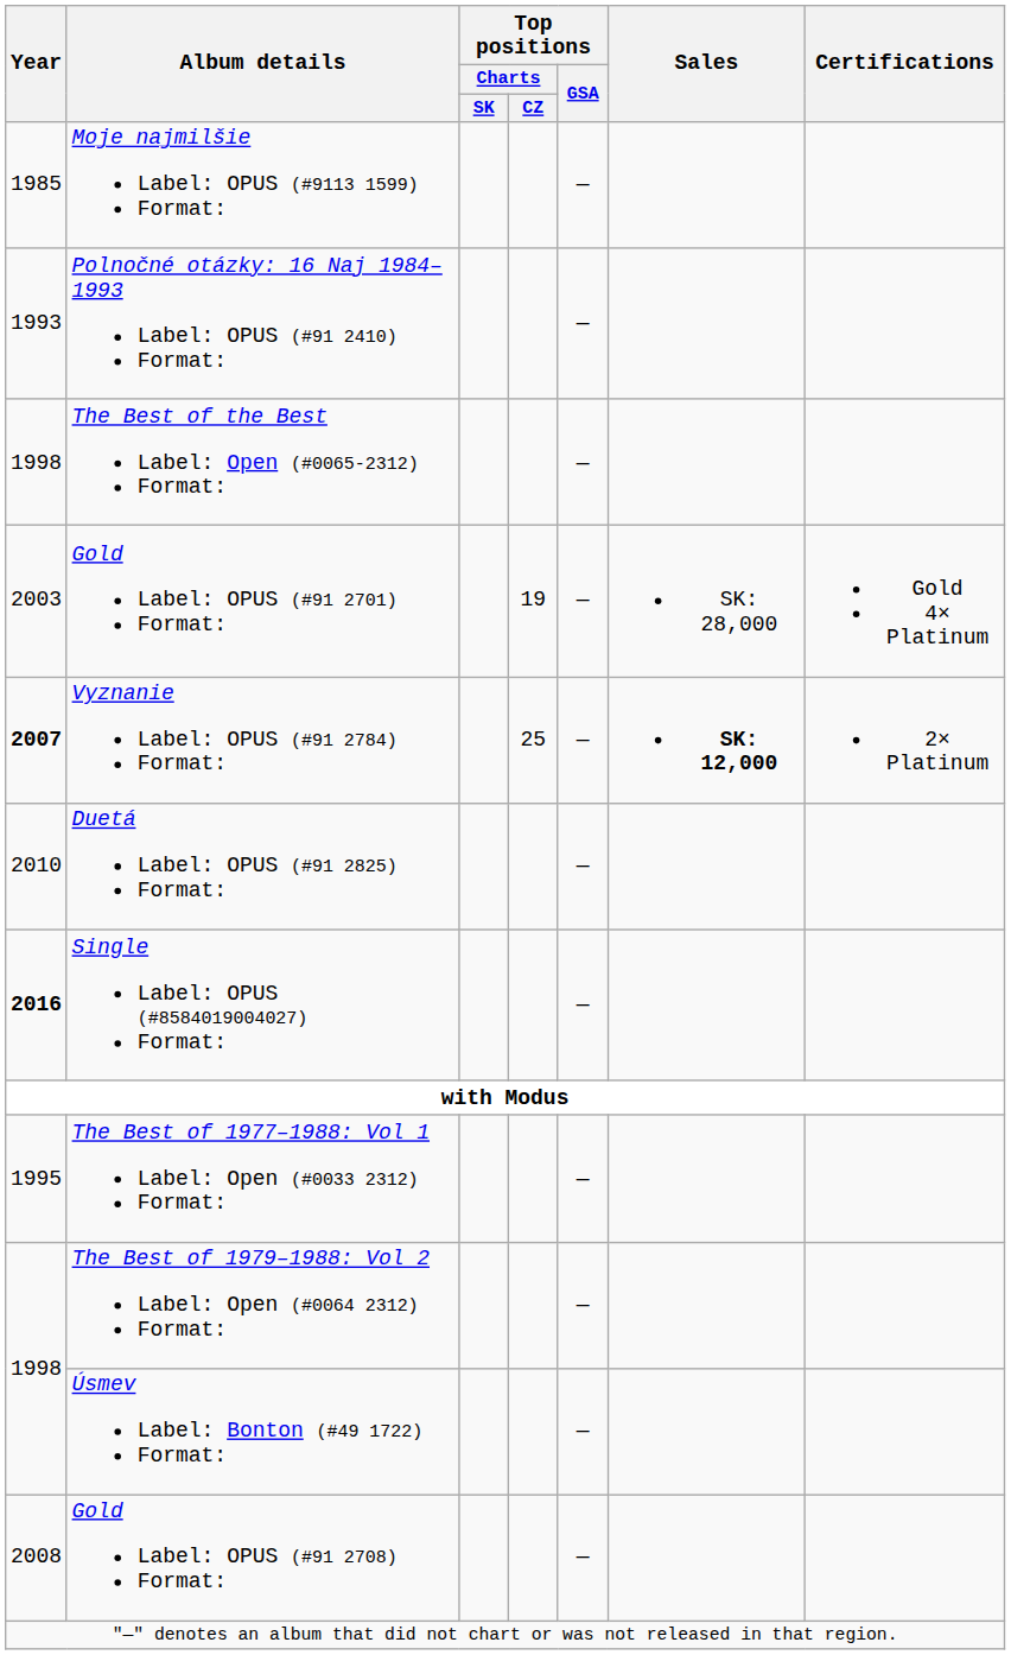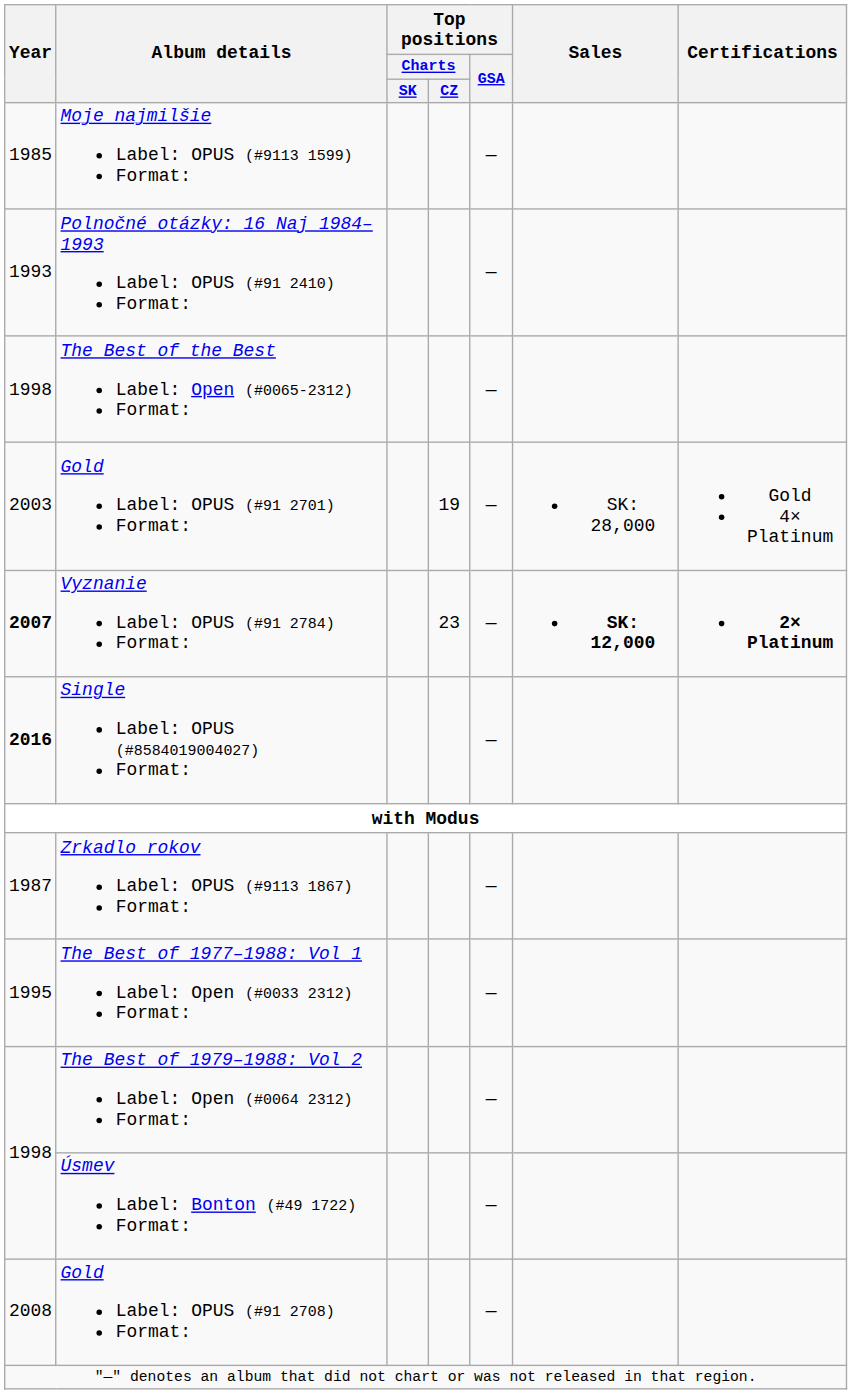Vyznanie Label: OPUS (#91 2784) Format: | Top positions / Charts / CZ: 25 -> 23
Vyznanie Label: OPUS (#91 2784) Format: | Certifications: normal -> bold
- row: 2010 | Duetá Label: OPUS (#91 2825) Format: | —
+ row: 1987 | Zrkadlo rokov Label: OPUS (#9113 1867) Format: | —
